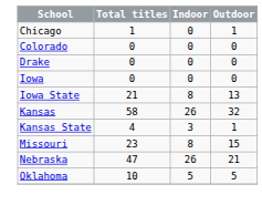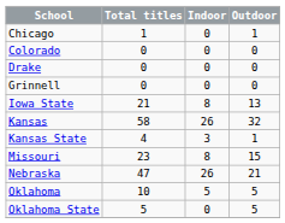+ row: Grinnell | 0 | 0 | 0
- row: Iowa | 0 | 0 | 0
+ row: Oklahoma State | 5 | 0 | 5
